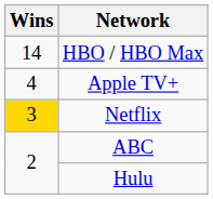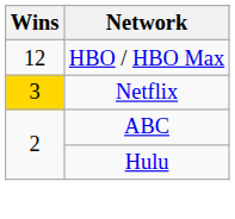HBO / HBO Max | Wins: 14 -> 12
- row: 4 | Apple TV+
